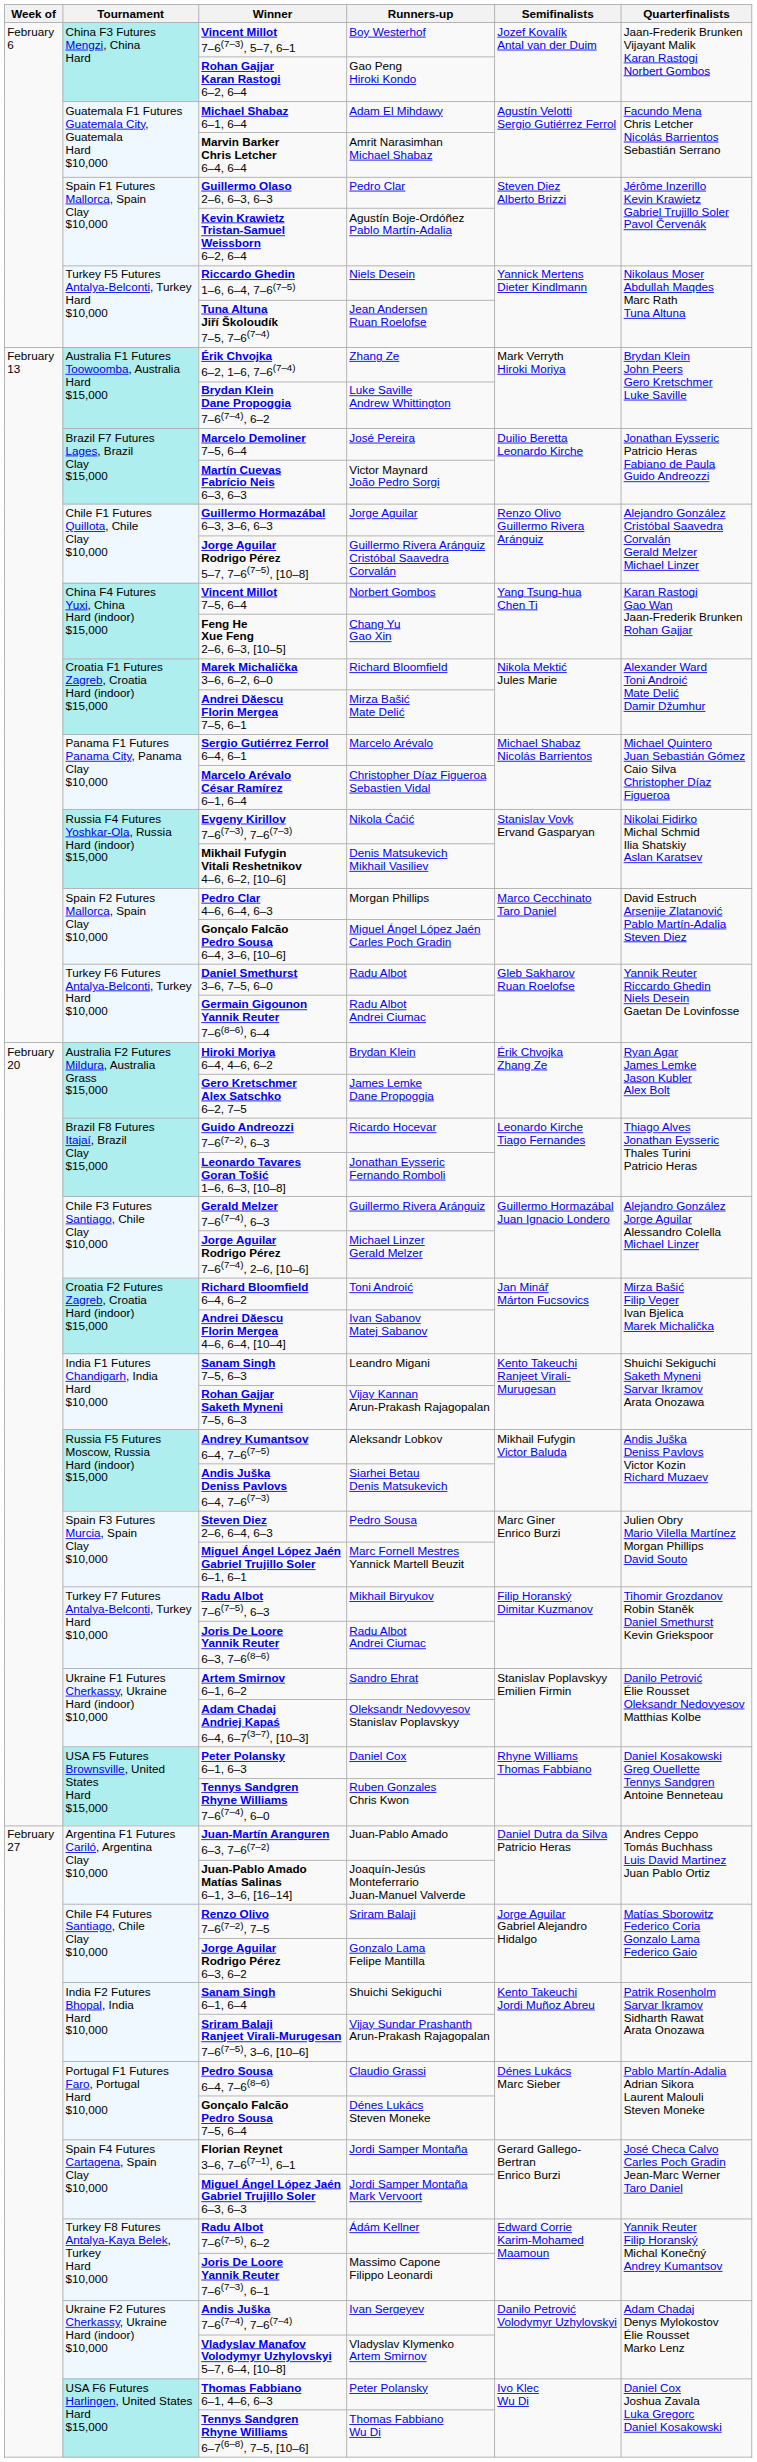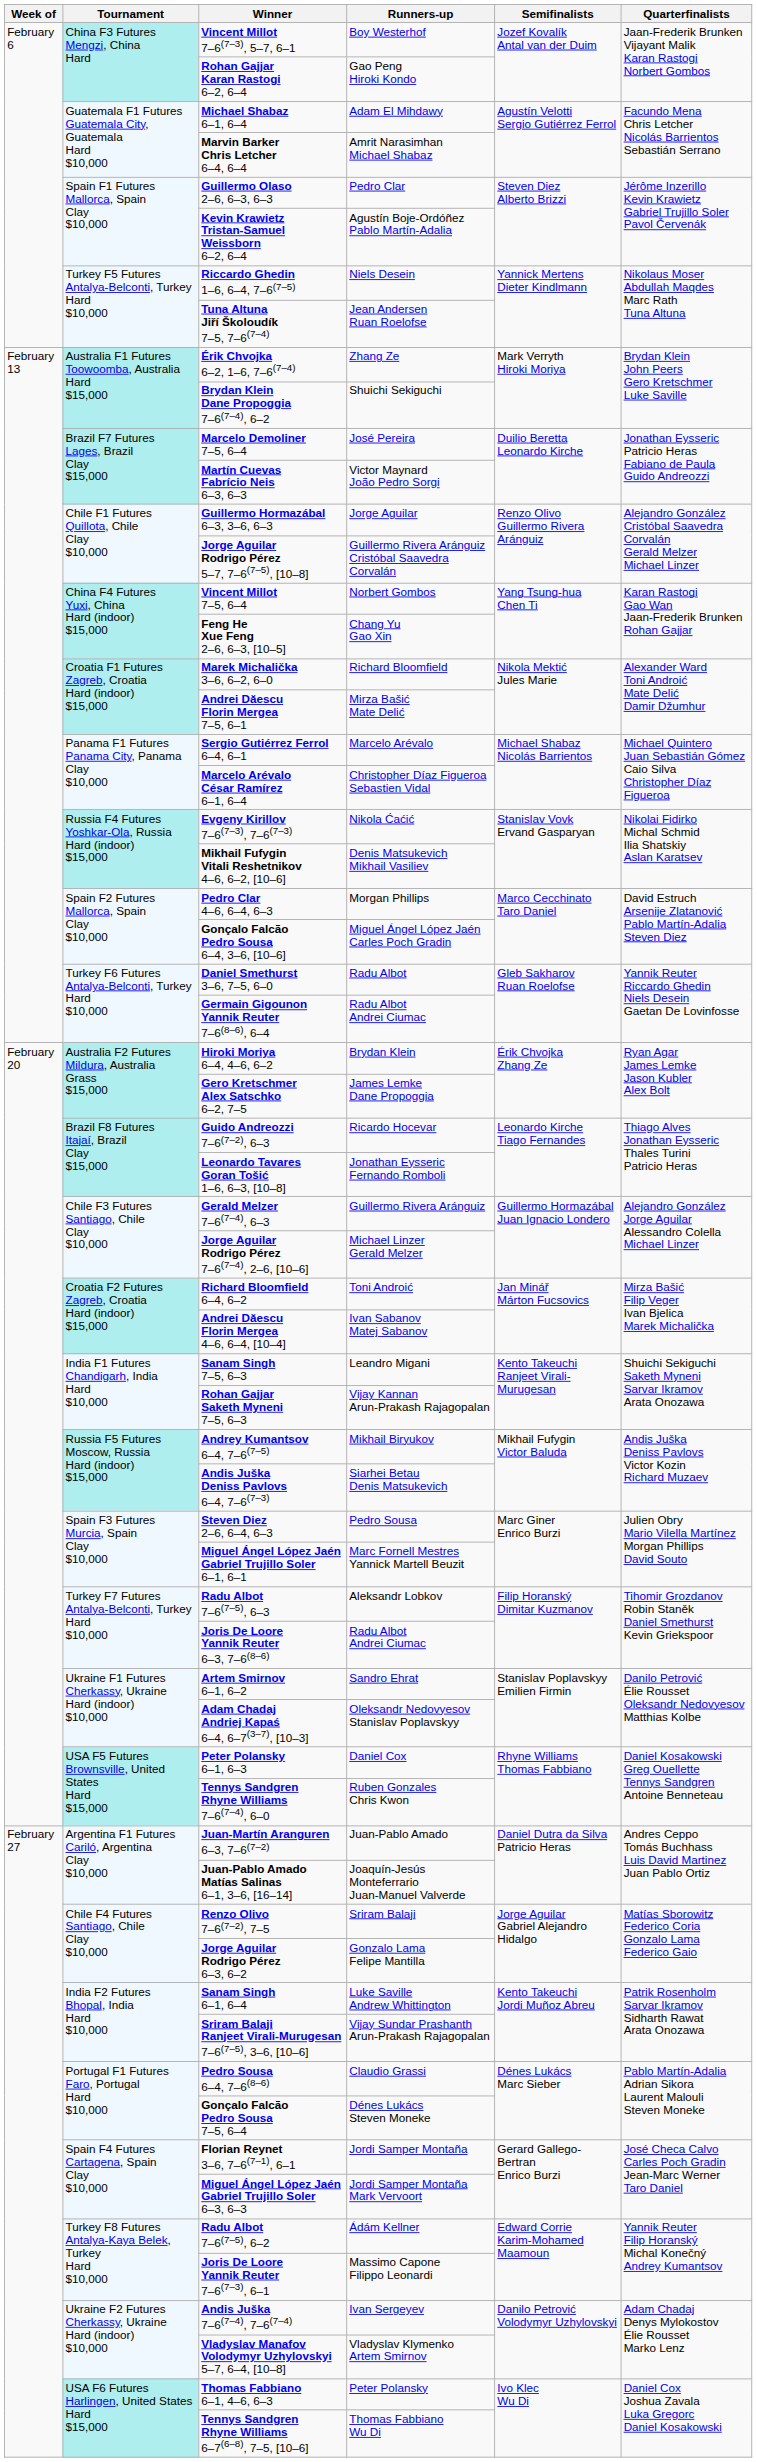Brydan Klein Dane Propoggia 7–6(7–4), 6–2 | Runners-up: Luke Saville Andrew Whittington -> Shuichi Sekiguchi
Andrey Kumantsov 6–4, 7–6(7–5) | Runners-up: Aleksandr Lobkov -> Mikhail Biryukov
Radu Albot 7–6(7–5), 6–3 | Runners-up: Mikhail Biryukov -> Aleksandr Lobkov
Sanam Singh 6–1, 6–4 | Runners-up: Shuichi Sekiguchi -> Luke Saville Andrew Whittington
